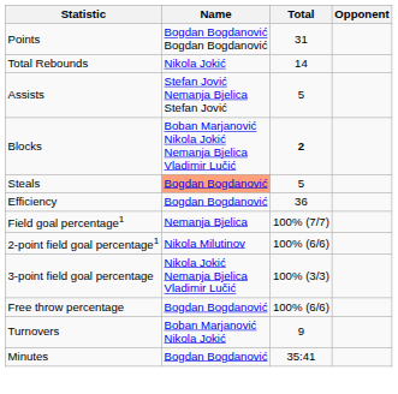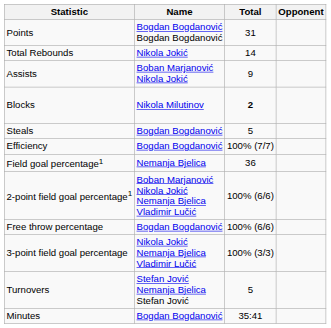Assists | Name: Stefan Jović Nemanja Bjelica Stefan Jović -> Boban Marjanović Nikola Jokić
Assists | Total: 5 -> 9
Blocks | Name: Boban Marjanović Nikola Jokić Nemanja Bjelica Vladimir Lučić -> Nikola Milutinov
Steals | Name: lightsalmon background -> no background
Efficiency | Total: 36 -> 100% (7/7)
Field goal percentage1 | Total: 100% (7/7) -> 36
2-point field goal percentage1 | Name: Nikola Milutinov -> Boban Marjanović Nikola Jokić Nemanja Bjelica Vladimir Lučić
rows swapped: 3-point field goal percentage <-> Free throw percentage
Turnovers | Name: Boban Marjanović Nikola Jokić -> Stefan Jović Nemanja Bjelica Stefan Jović
Turnovers | Total: 9 -> 5
